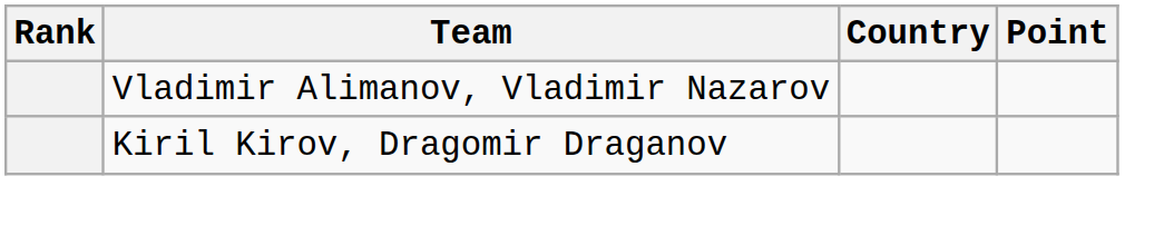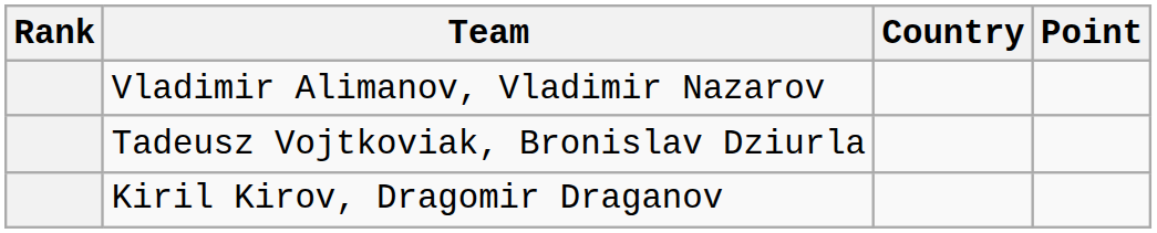+ row: Tadeusz Vojtkoviak, Bronislav Dziurla
